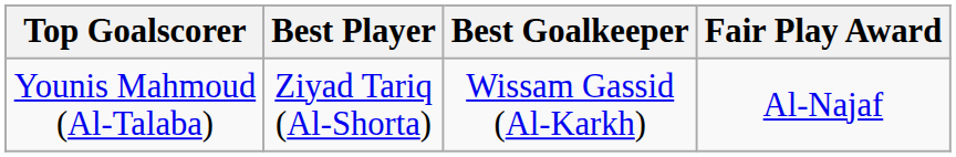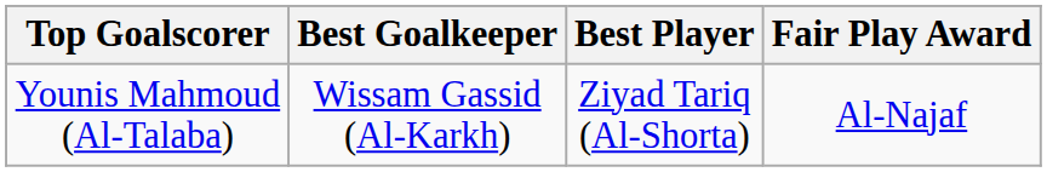columns swapped: Best Player <-> Best Goalkeeper
